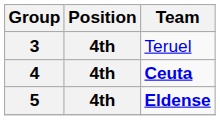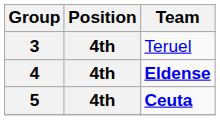4 | Team: Ceuta -> Eldense
5 | Team: Eldense -> Ceuta
